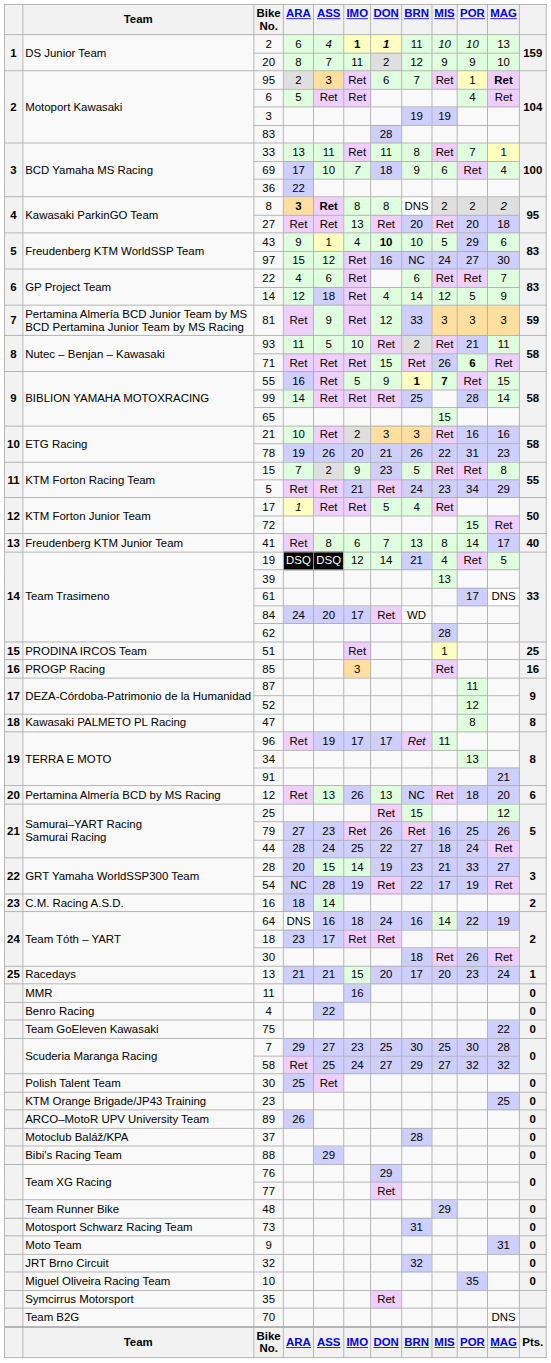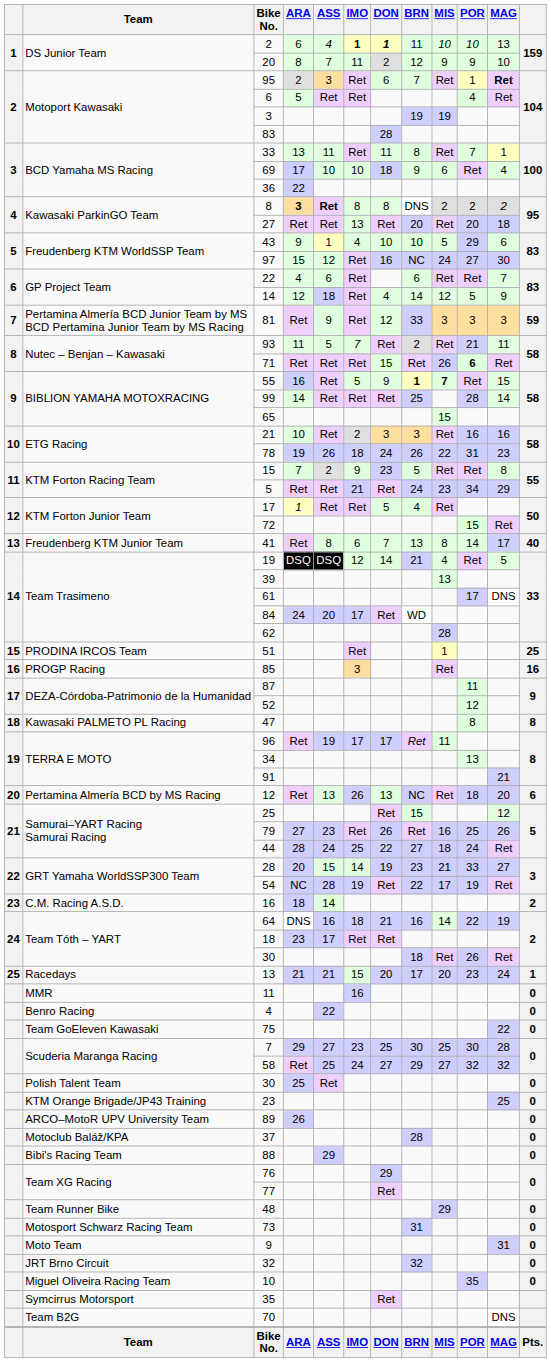69 | IMO: 7 -> 10
43 | DON: bold -> normal
93 | IMO: 10 -> 7
78 | IMO: 20 -> 18
78 | DON: 21 -> 24
64 | DON: 24 -> 21
